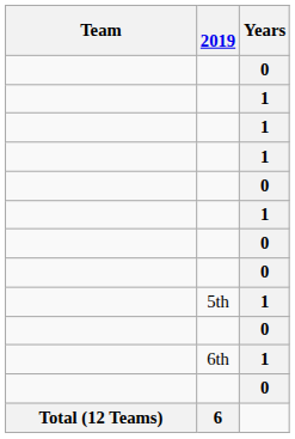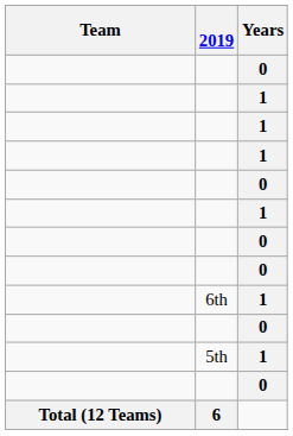rows swapped: 6th <-> 5th
